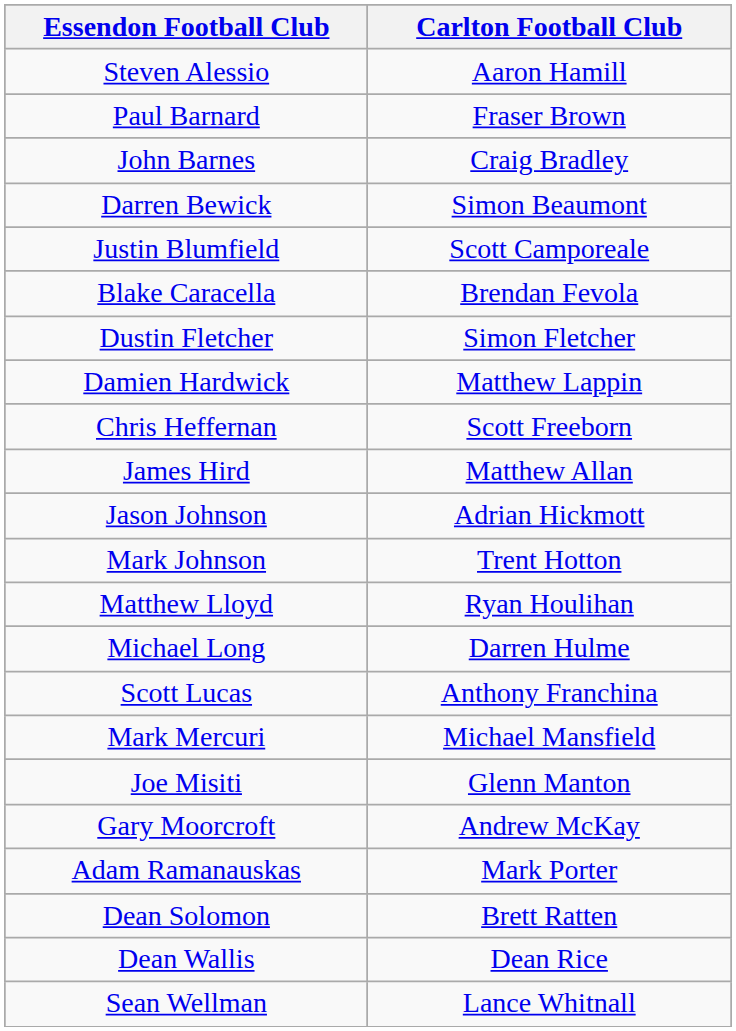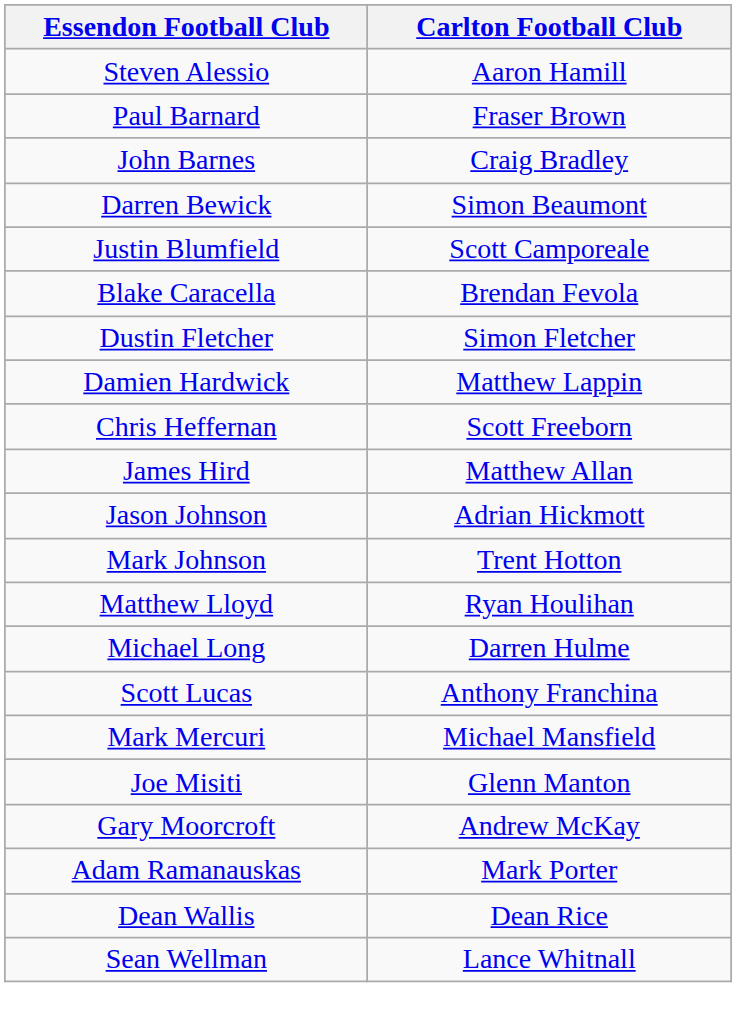- row: Dean Solomon | Brett Ratten
